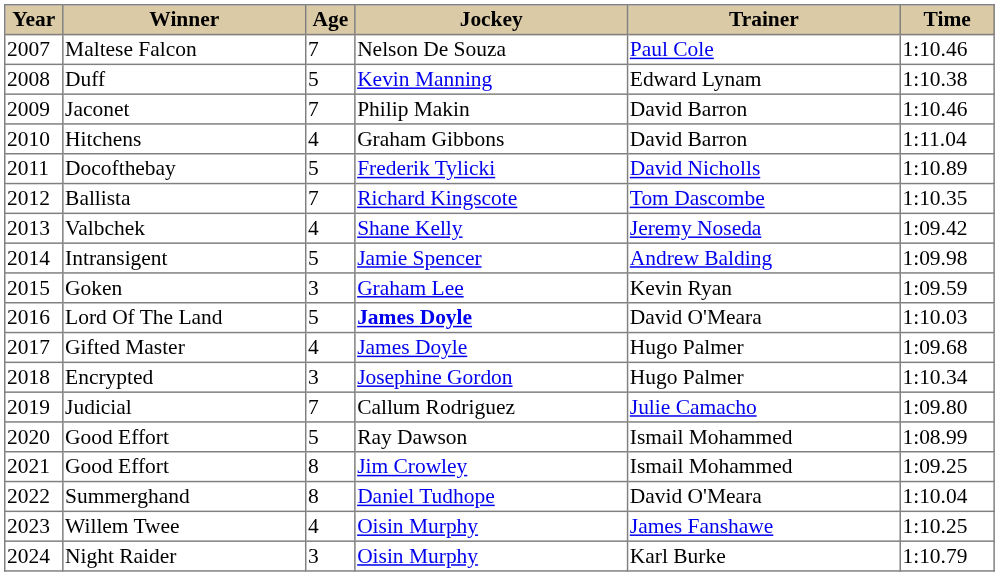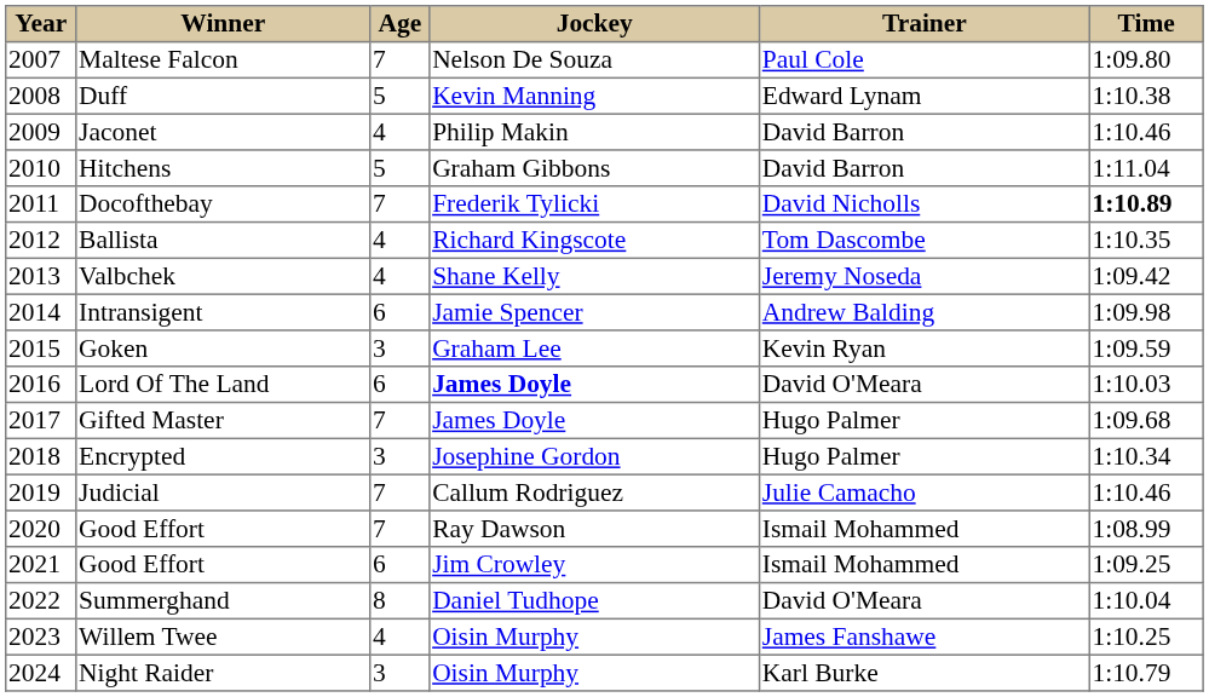Maltese Falcon | Time: 1:10.46 -> 1:09.80
Jaconet | Age: 7 -> 4
Hitchens | Age: 4 -> 5
Docofthebay | Age: 5 -> 7
Docofthebay | Time: normal -> bold
Ballista | Age: 7 -> 4
Intransigent | Age: 5 -> 6
Lord Of The Land | Age: 5 -> 6
Gifted Master | Age: 4 -> 7
Judicial | Time: 1:09.80 -> 1:10.46
2020 / Good Effort | Age: 5 -> 7
2021 / Good Effort | Age: 8 -> 6
